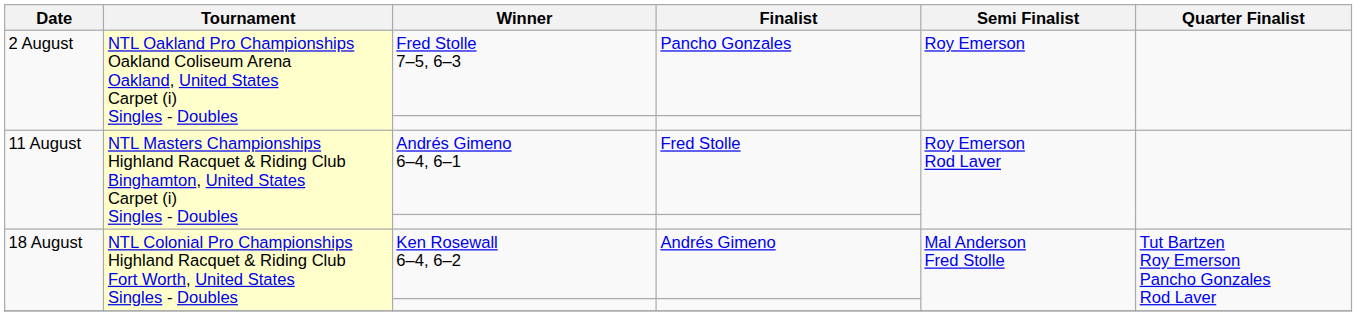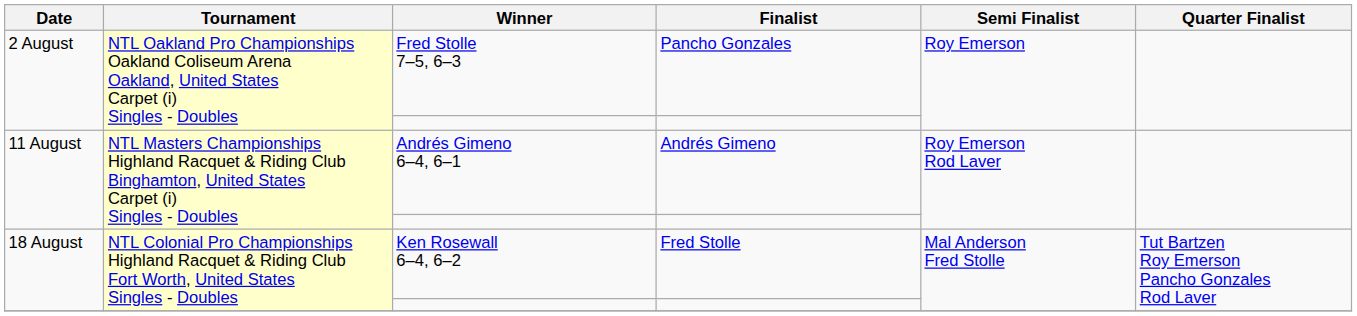Andrés Gimeno 6–4, 6–1 | Finalist: Fred Stolle -> Andrés Gimeno
Ken Rosewall 6–4, 6–2 | Finalist: Andrés Gimeno -> Fred Stolle
